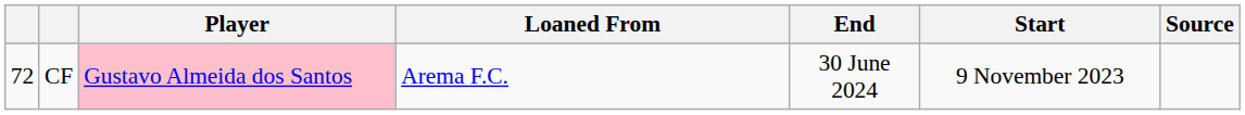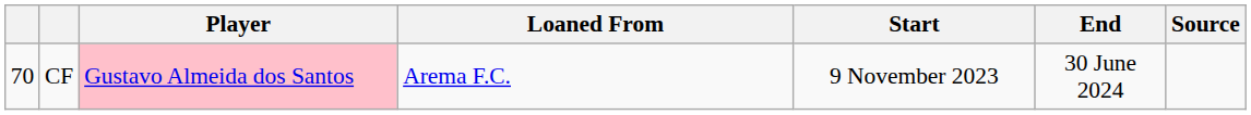columns swapped: Start <-> End
CF | column 1: 72 -> 70
